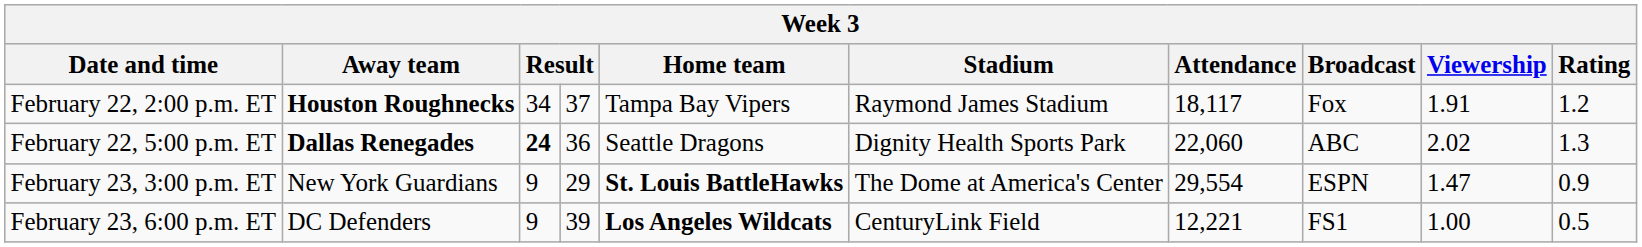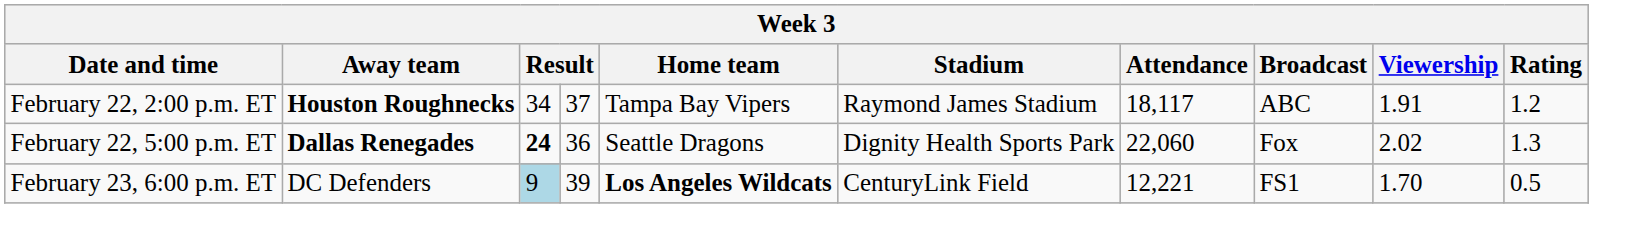February 22, 2:00 p.m. ET | Broadcast: Fox -> ABC
February 22, 5:00 p.m. ET | Broadcast: ABC -> Fox
- row: February 23, 3:00 p.m. ET | New York Guardians | 9 | 29 | St. Louis BattleHawks | The Dome at America's Center | 29,554 | ESPN | 1.47 | 0.9
February 23, 6:00 p.m. ET | column 3: no background -> lightblue background
February 23, 6:00 p.m. ET | Viewership: 1.00 -> 1.70
